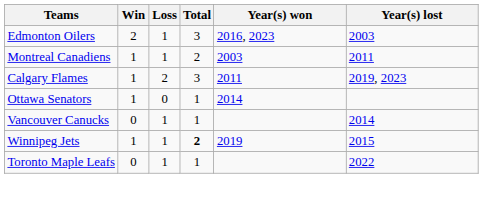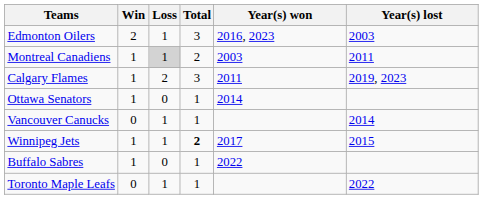Montreal Canadiens | Loss: no background -> lightgrey background
Winnipeg Jets | Year(s) won: 2019 -> 2017
+ row: Buffalo Sabres | 1 | 0 | 1 | 2022
